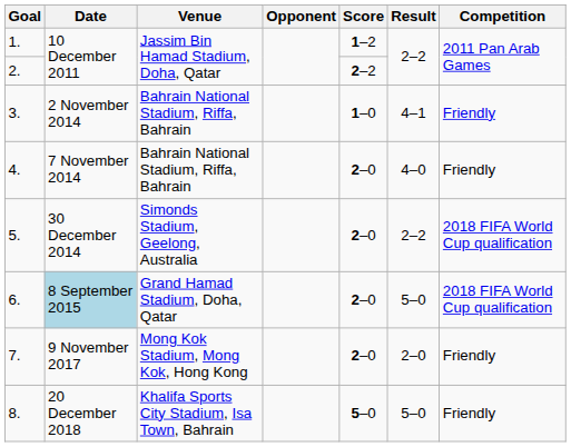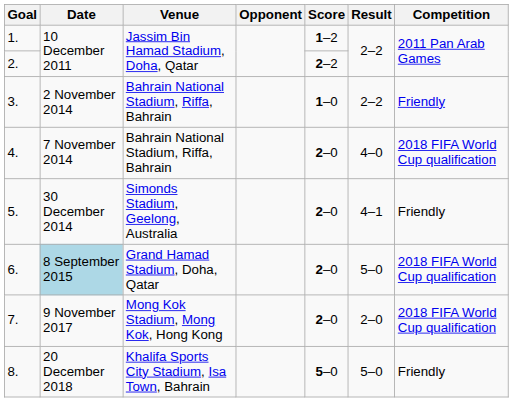3. | Result: 4–1 -> 2–2
4. | Competition: Friendly -> 2018 FIFA World Cup qualification
5. | Result: 2–2 -> 4–1
5. | Competition: 2018 FIFA World Cup qualification -> Friendly
7. | Competition: Friendly -> 2018 FIFA World Cup qualification
